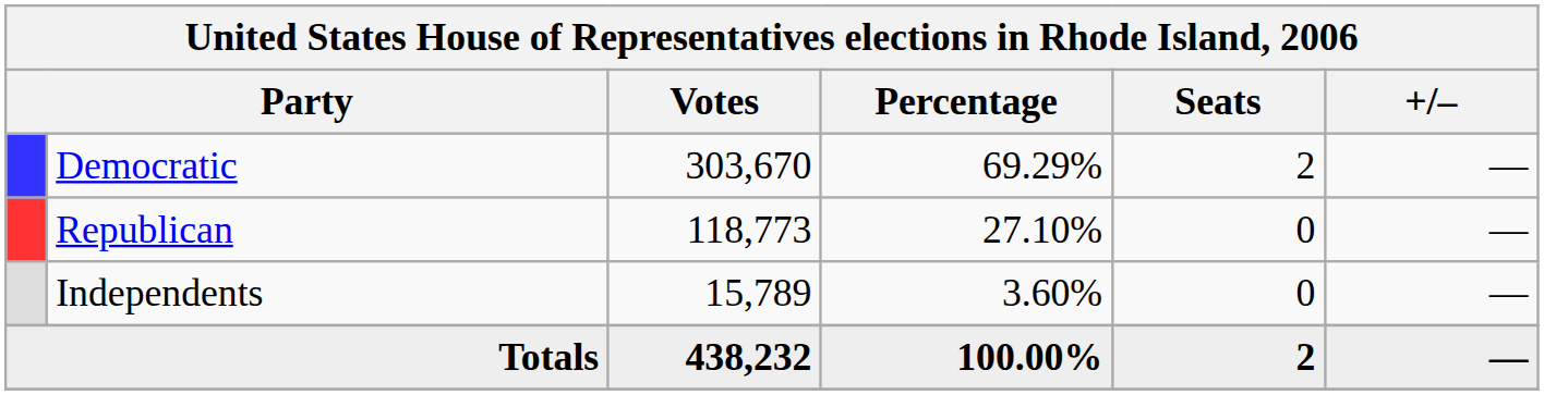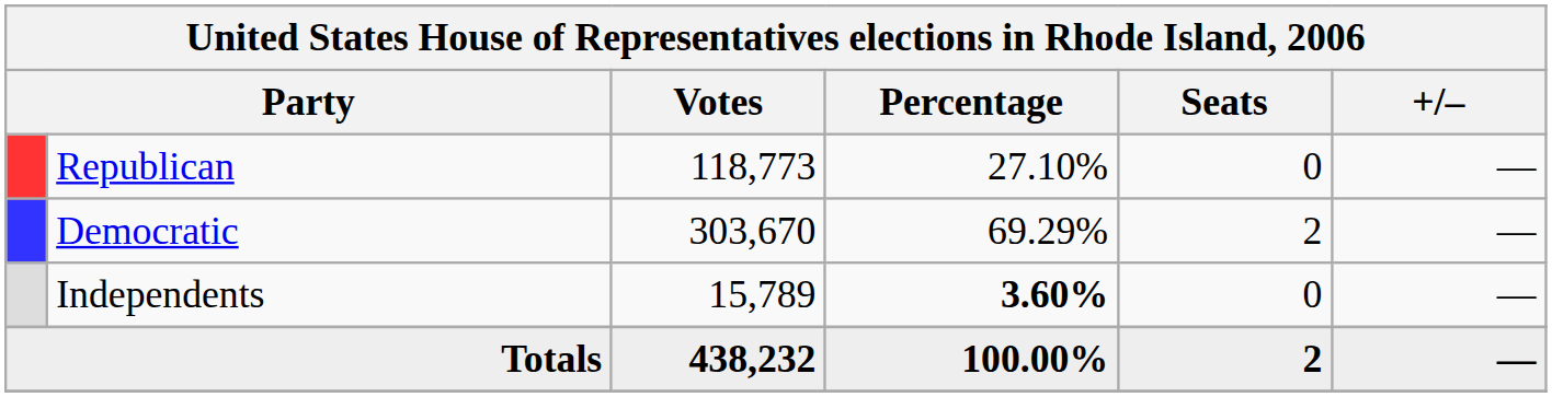rows swapped: Democratic <-> Republican
Independents | Percentage: normal -> bold
